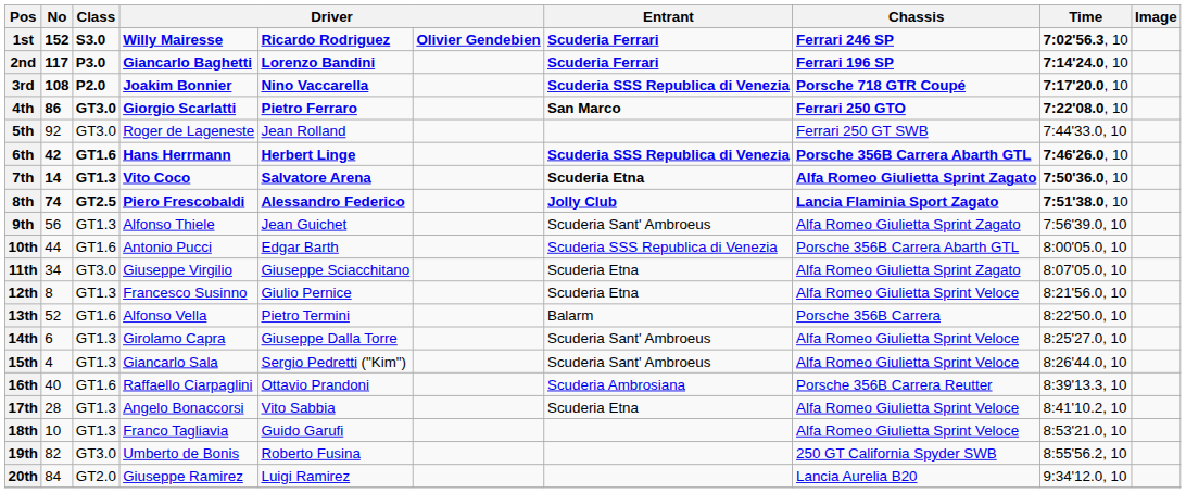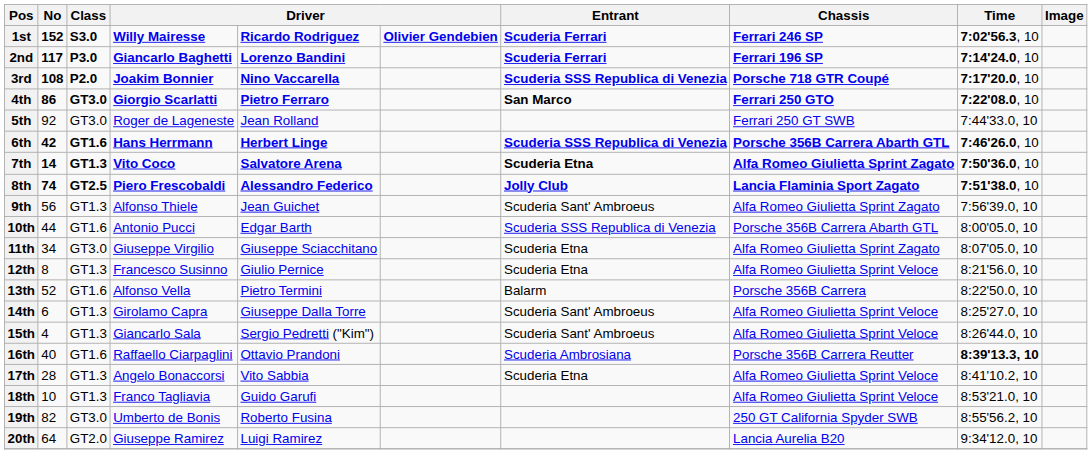16th | Time: normal -> bold
20th | No: 84 -> 64
